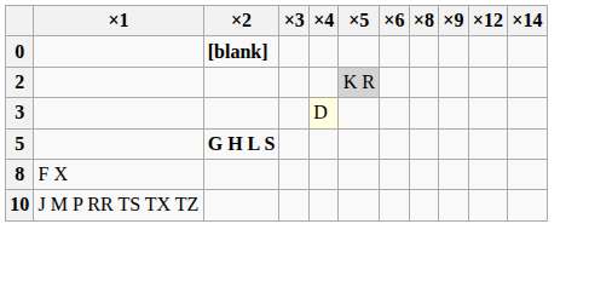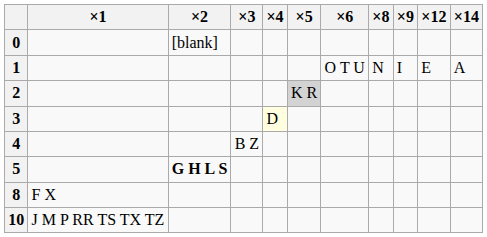0 | ×2: bold -> normal
+ row: 1 | O T U | N | I | E | A
+ row: 4 | B Z
